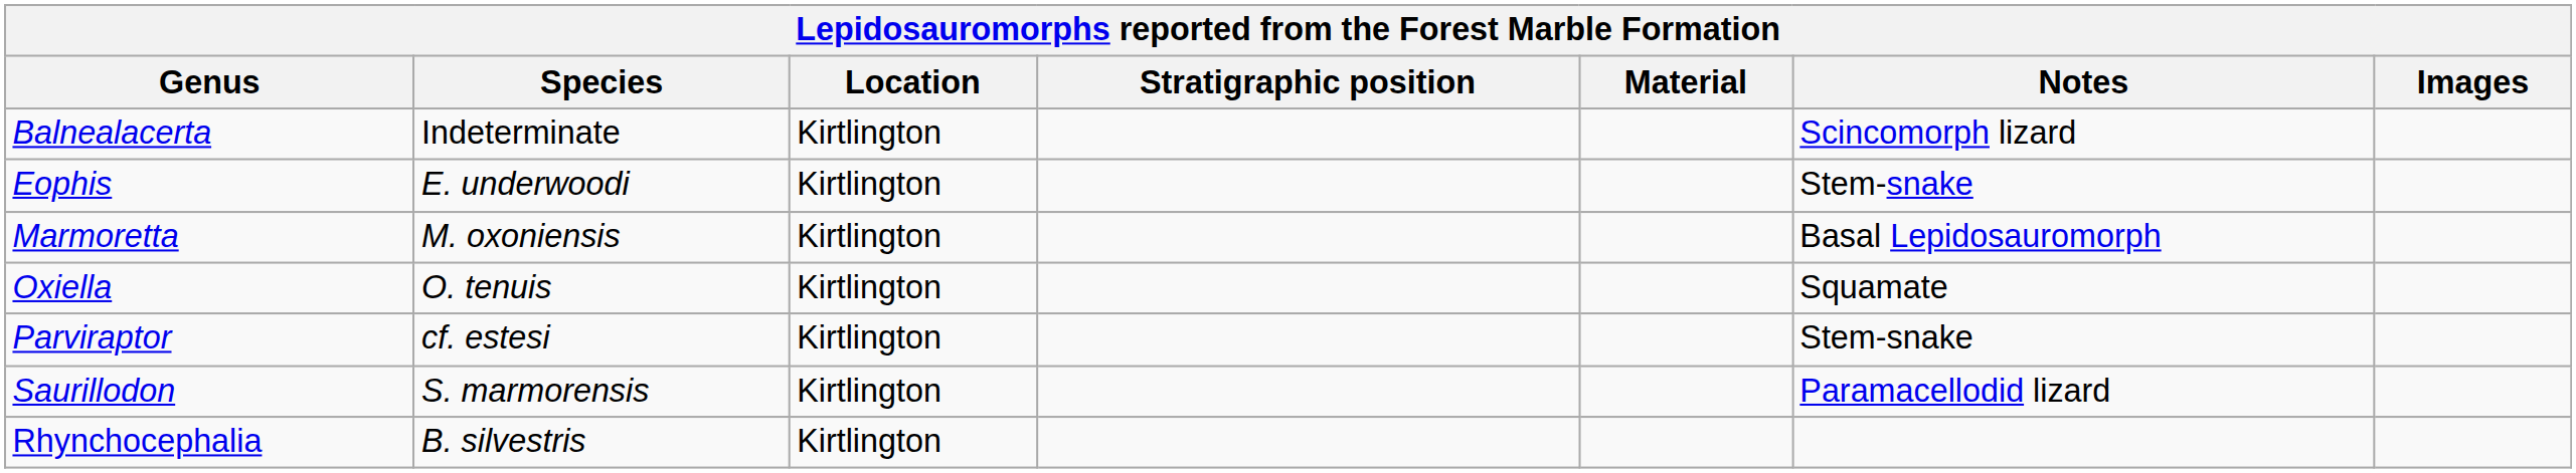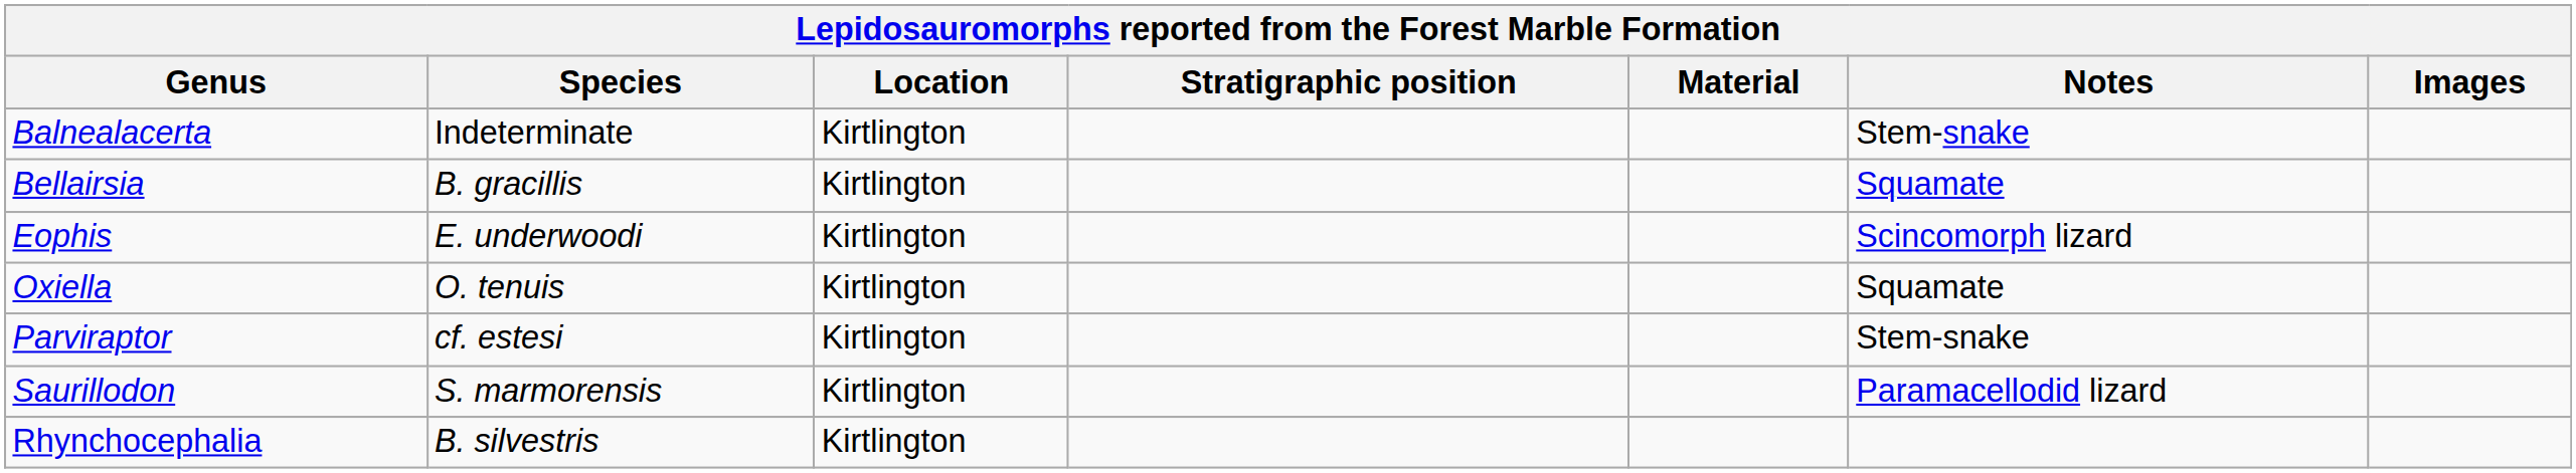Balnealacerta | Notes: Scincomorph lizard -> Stem-snake
+ row: Bellairsia | B. gracillis | Kirtlington | Squamate
Eophis | Notes: Stem-snake -> Scincomorph lizard
- row: Marmoretta | M. oxoniensis | Kirtlington | Basal Lepidosauromorph
